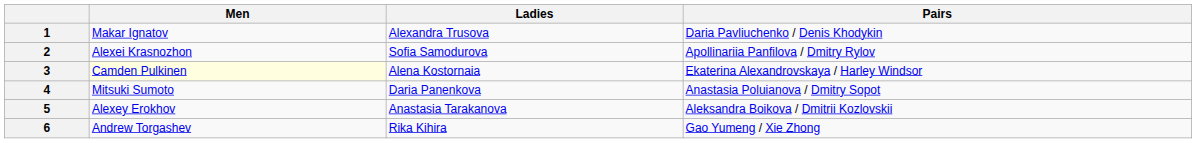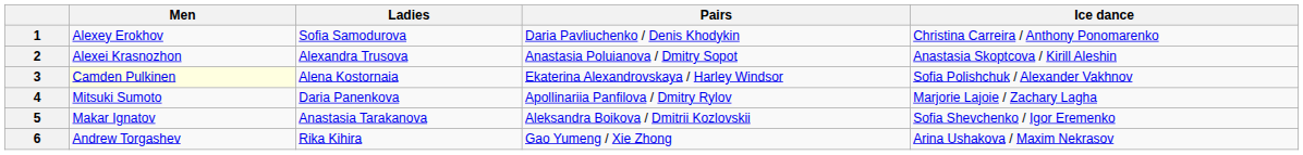+ column: Ice dance | Christina Carreira / Anthony Ponomarenko | Anastasia Skoptcova / Kirill Aleshin | Sofia Polishchuk / Alexander Vakhnov | Marjorie Lajoie / Zachary Lagha | Sofia Shevchenko / Igor Eremenko | Arina Ushakova / Maxim Nekrasov
1 | Men: Makar Ignatov -> Alexey Erokhov
1 | Ladies: Alexandra Trusova -> Sofia Samodurova
2 | Ladies: Sofia Samodurova -> Alexandra Trusova
2 | Pairs: Apollinariia Panfilova / Dmitry Rylov -> Anastasia Poluianova / Dmitry Sopot
4 | Pairs: Anastasia Poluianova / Dmitry Sopot -> Apollinariia Panfilova / Dmitry Rylov
5 | Men: Alexey Erokhov -> Makar Ignatov
